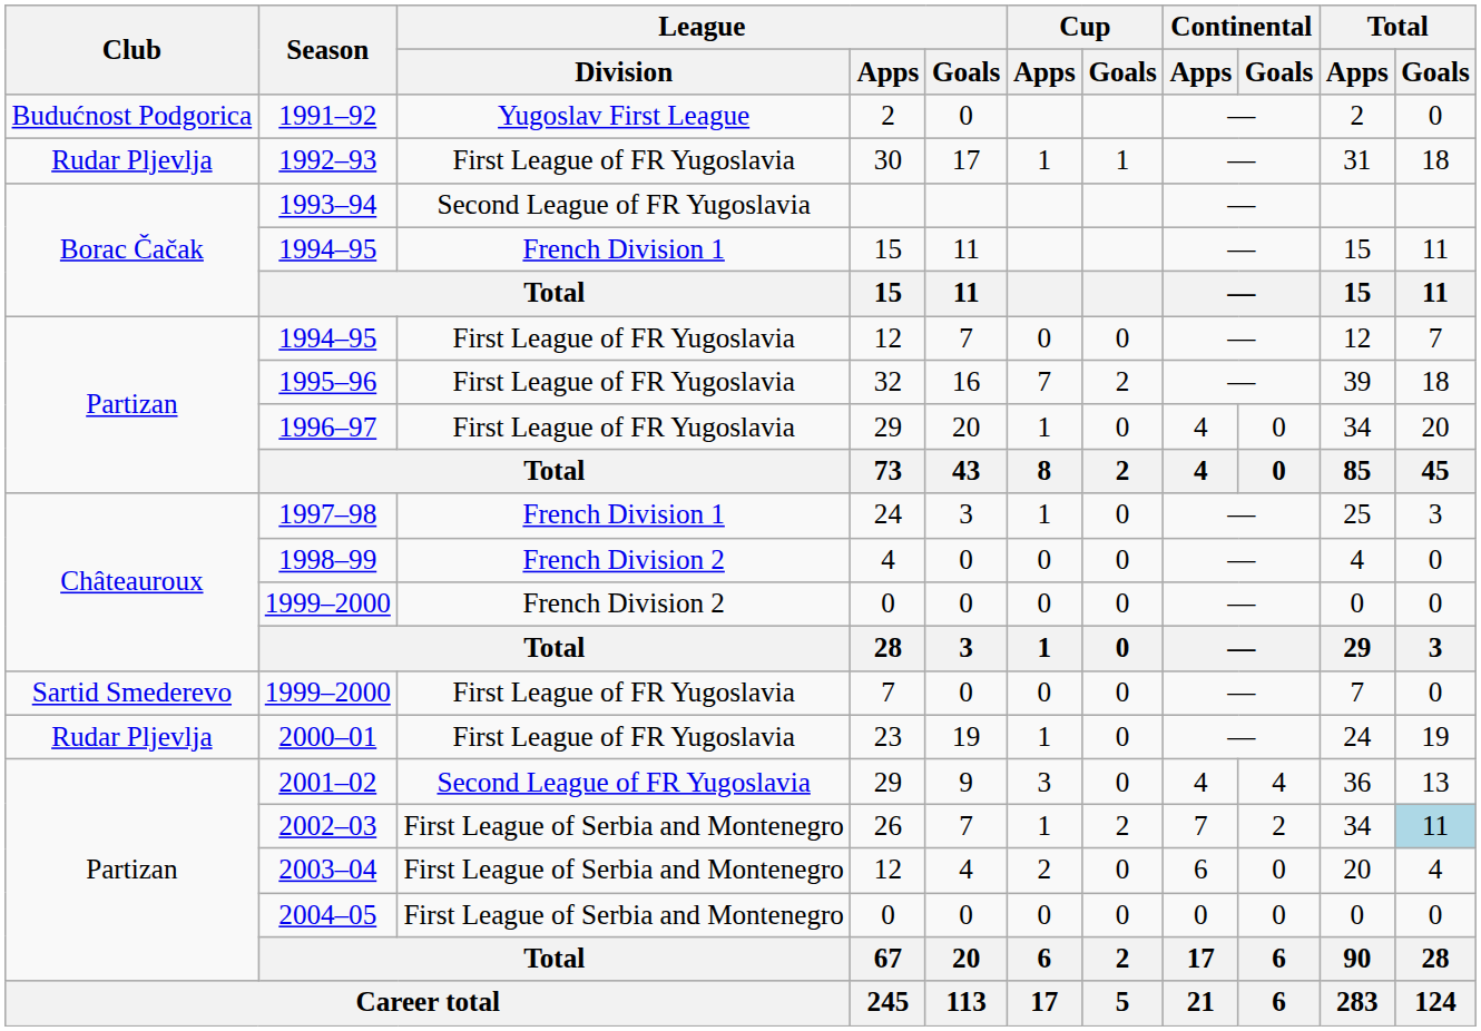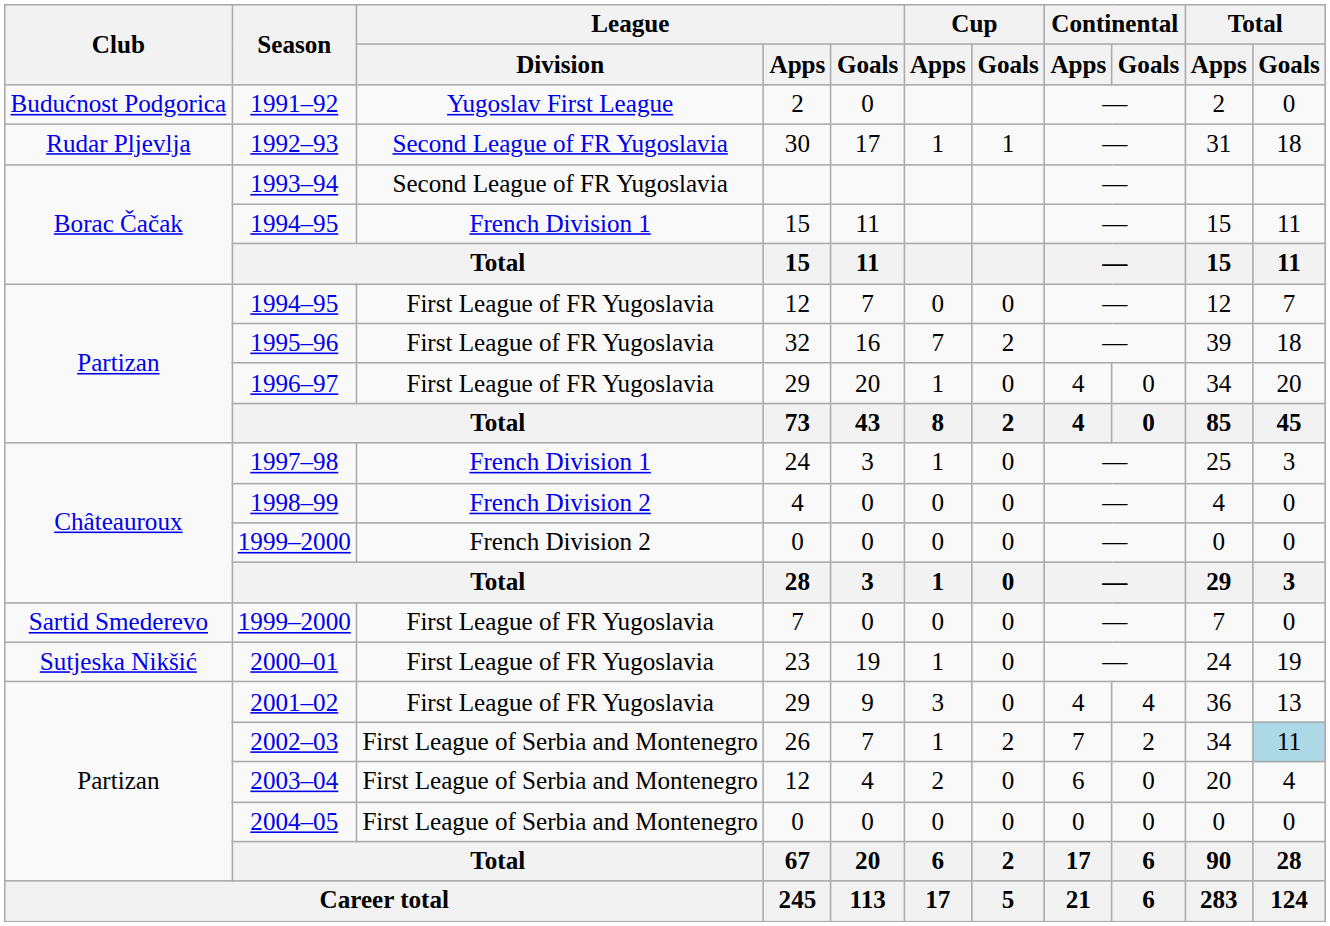1992–93 | League / Division: First League of FR Yugoslavia -> Second League of FR Yugoslavia
2000–01 | Club: Rudar Pljevlja -> Sutjeska Nikšić
2001–02 | League / Division: Second League of FR Yugoslavia -> First League of FR Yugoslavia
